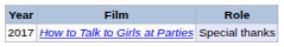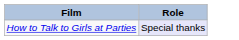- column: Year | 2017
